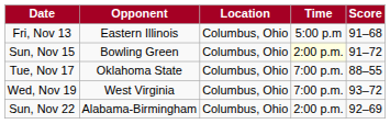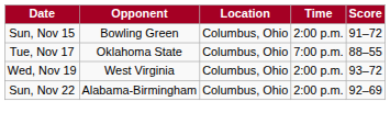- row: Fri, Nov 13 | Eastern Illinois | Columbus, Ohio | 5:00 p.m | 91–68
Sun, Nov 15 | Time: lightyellow background -> no background
Wed, Nov 19 | Time: 7:00 p.m. -> 2:00 p.m.
